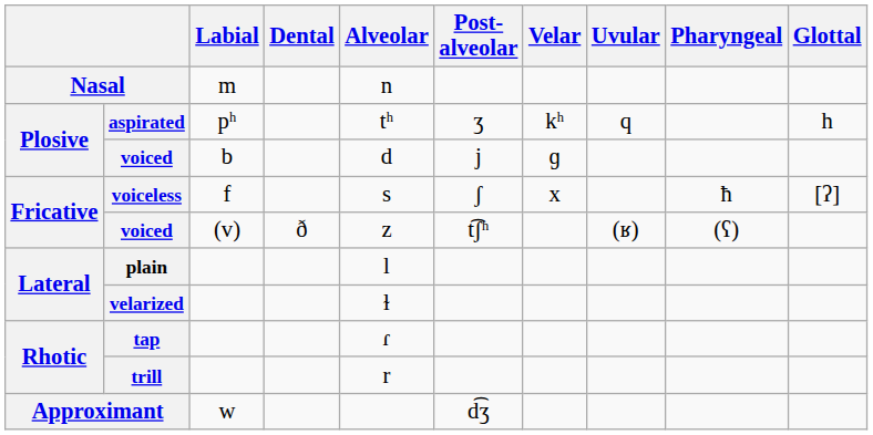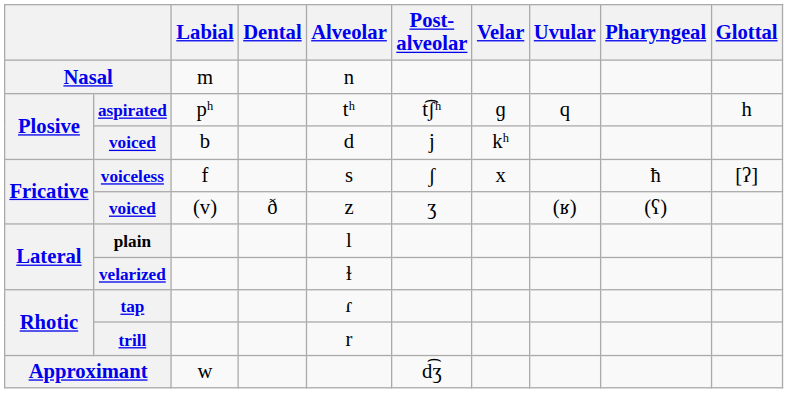aspirated | Post- alveolar: ʒ -> t͡ʃʰ
aspirated | Velar: kʰ -> ɡ
voiced / b | Velar: ɡ -> kʰ
voiced / (v) | Post- alveolar: t͡ʃʰ -> ʒ
